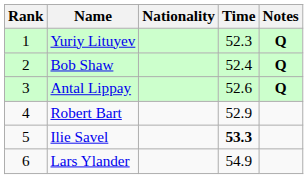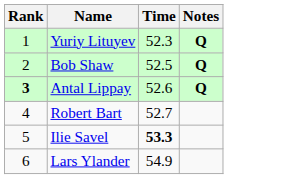- column: Nationality
Bob Shaw | Time: 52.4 -> 52.5
Antal Lippay | Rank: normal -> bold
Robert Bart | Time: 52.9 -> 52.7
